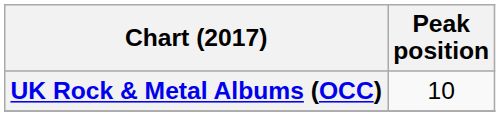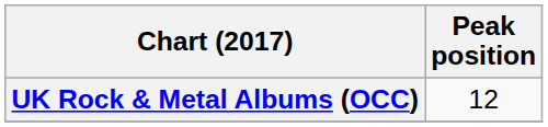UK Rock & Metal Albums (OCC) | Peak position: 10 -> 12
